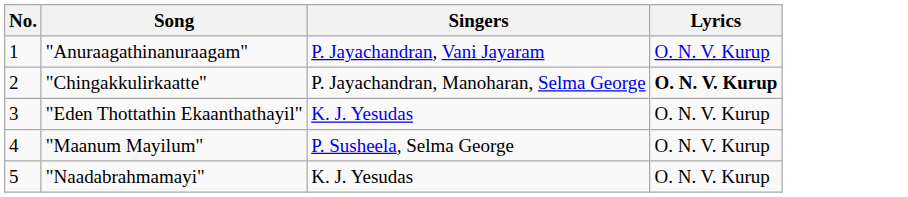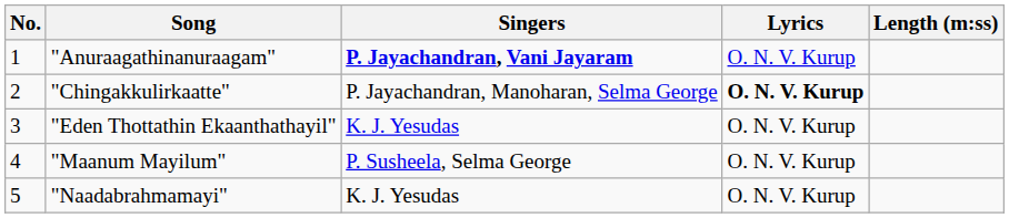+ column: Length (m:ss)
"Anuraagathinanuraagam" | Singers: normal -> bold
